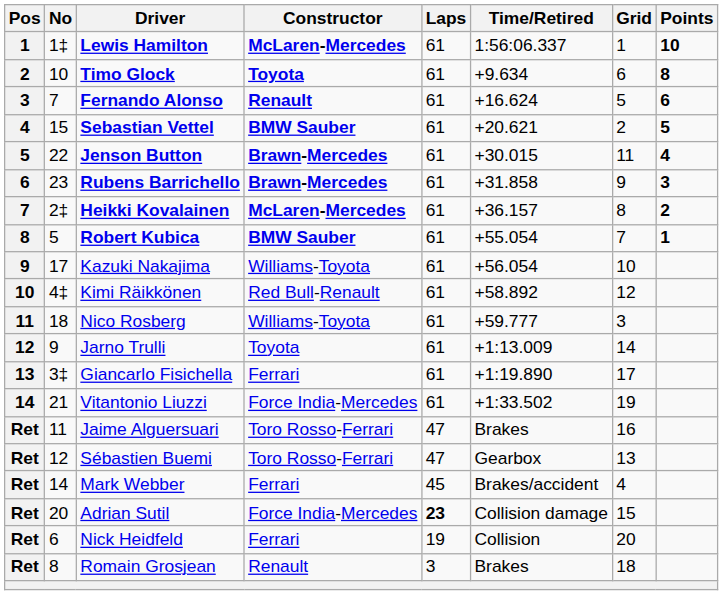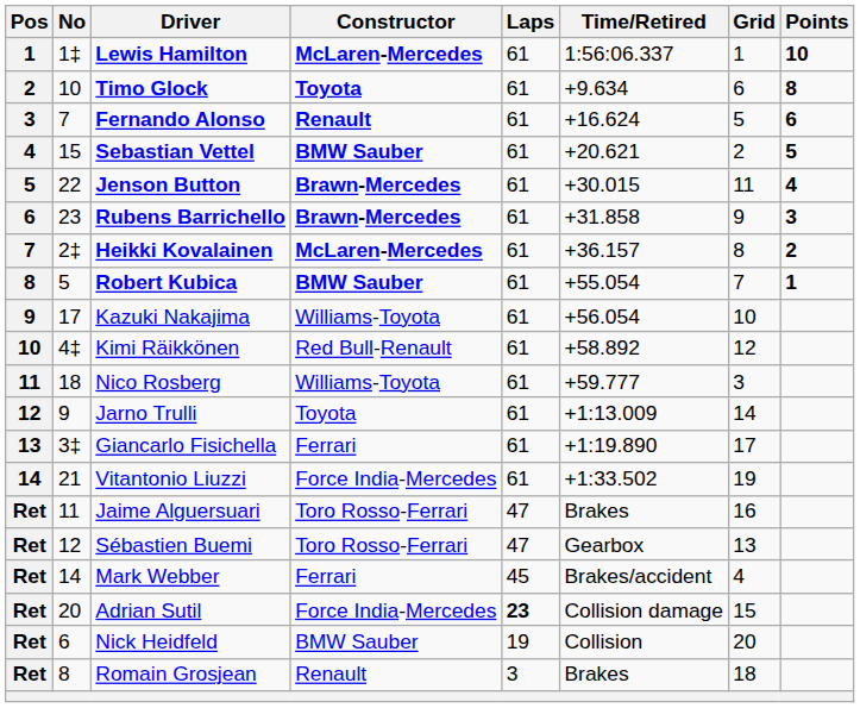Nick Heidfeld | Constructor: Ferrari -> BMW Sauber
